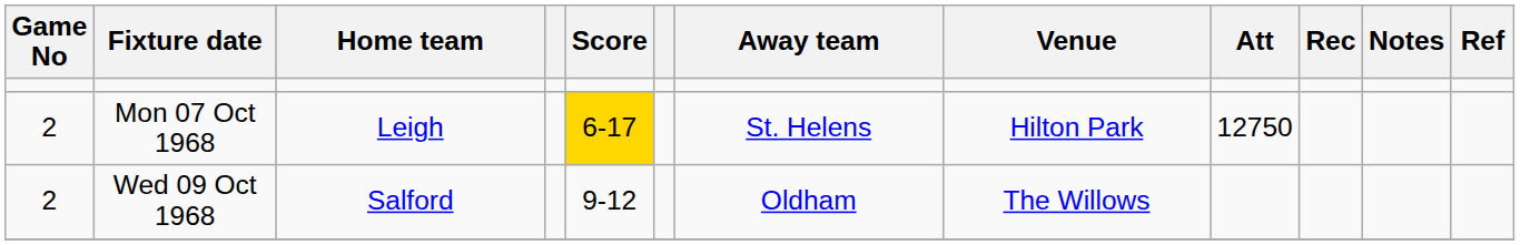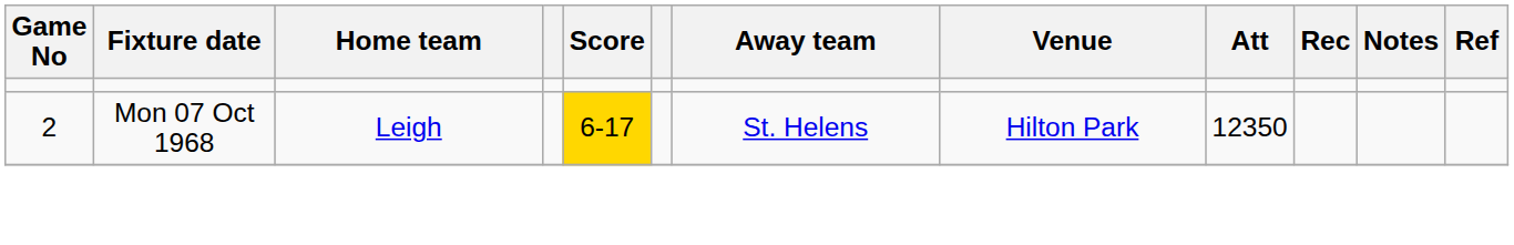Mon 07 Oct 1968 | Att: 12750 -> 12350
- row: 2 | Wed 09 Oct 1968 | Salford | 9-12 | Oldham | The Willows
